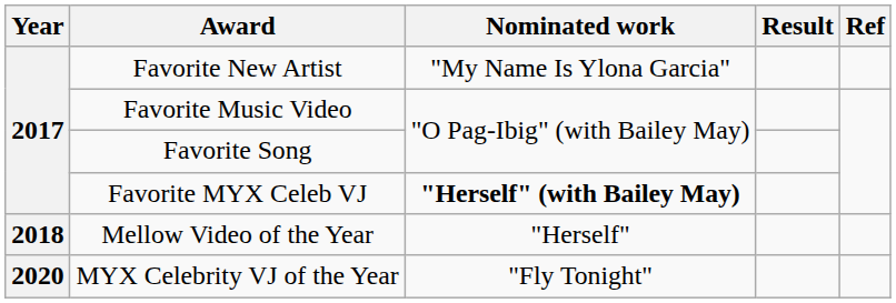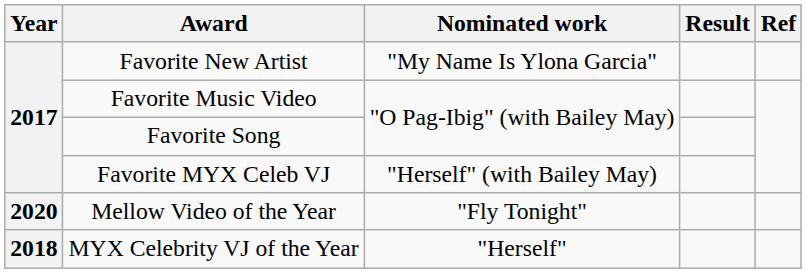Favorite MYX Celeb VJ | Nominated work: bold -> normal
Mellow Video of the Year | Year: 2018 -> 2020
Mellow Video of the Year | Nominated work: "Herself" -> "Fly Tonight"
MYX Celebrity VJ of the Year | Year: 2020 -> 2018
MYX Celebrity VJ of the Year | Nominated work: "Fly Tonight" -> "Herself"
